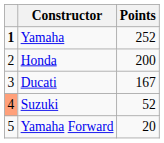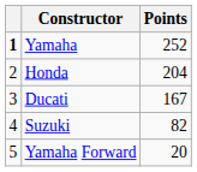Honda | Points: 200 -> 204
Suzuki | column 1: lightsalmon background -> no background
Suzuki | Points: 52 -> 82
